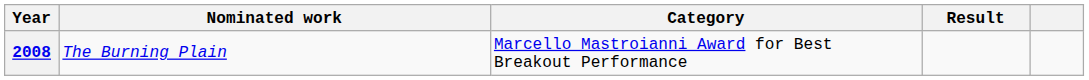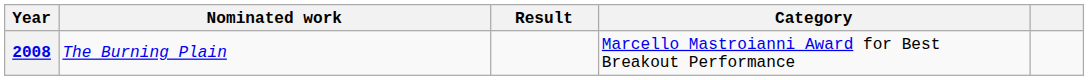columns swapped: Category <-> Result
